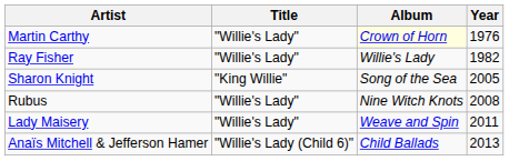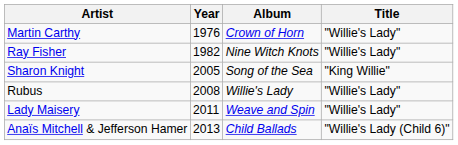columns swapped: Title <-> Year
Martin Carthy | Album: lightyellow background -> no background
Ray Fisher | Album: Willie's Lady -> Nine Witch Knots
Rubus | Album: Nine Witch Knots -> Willie's Lady
